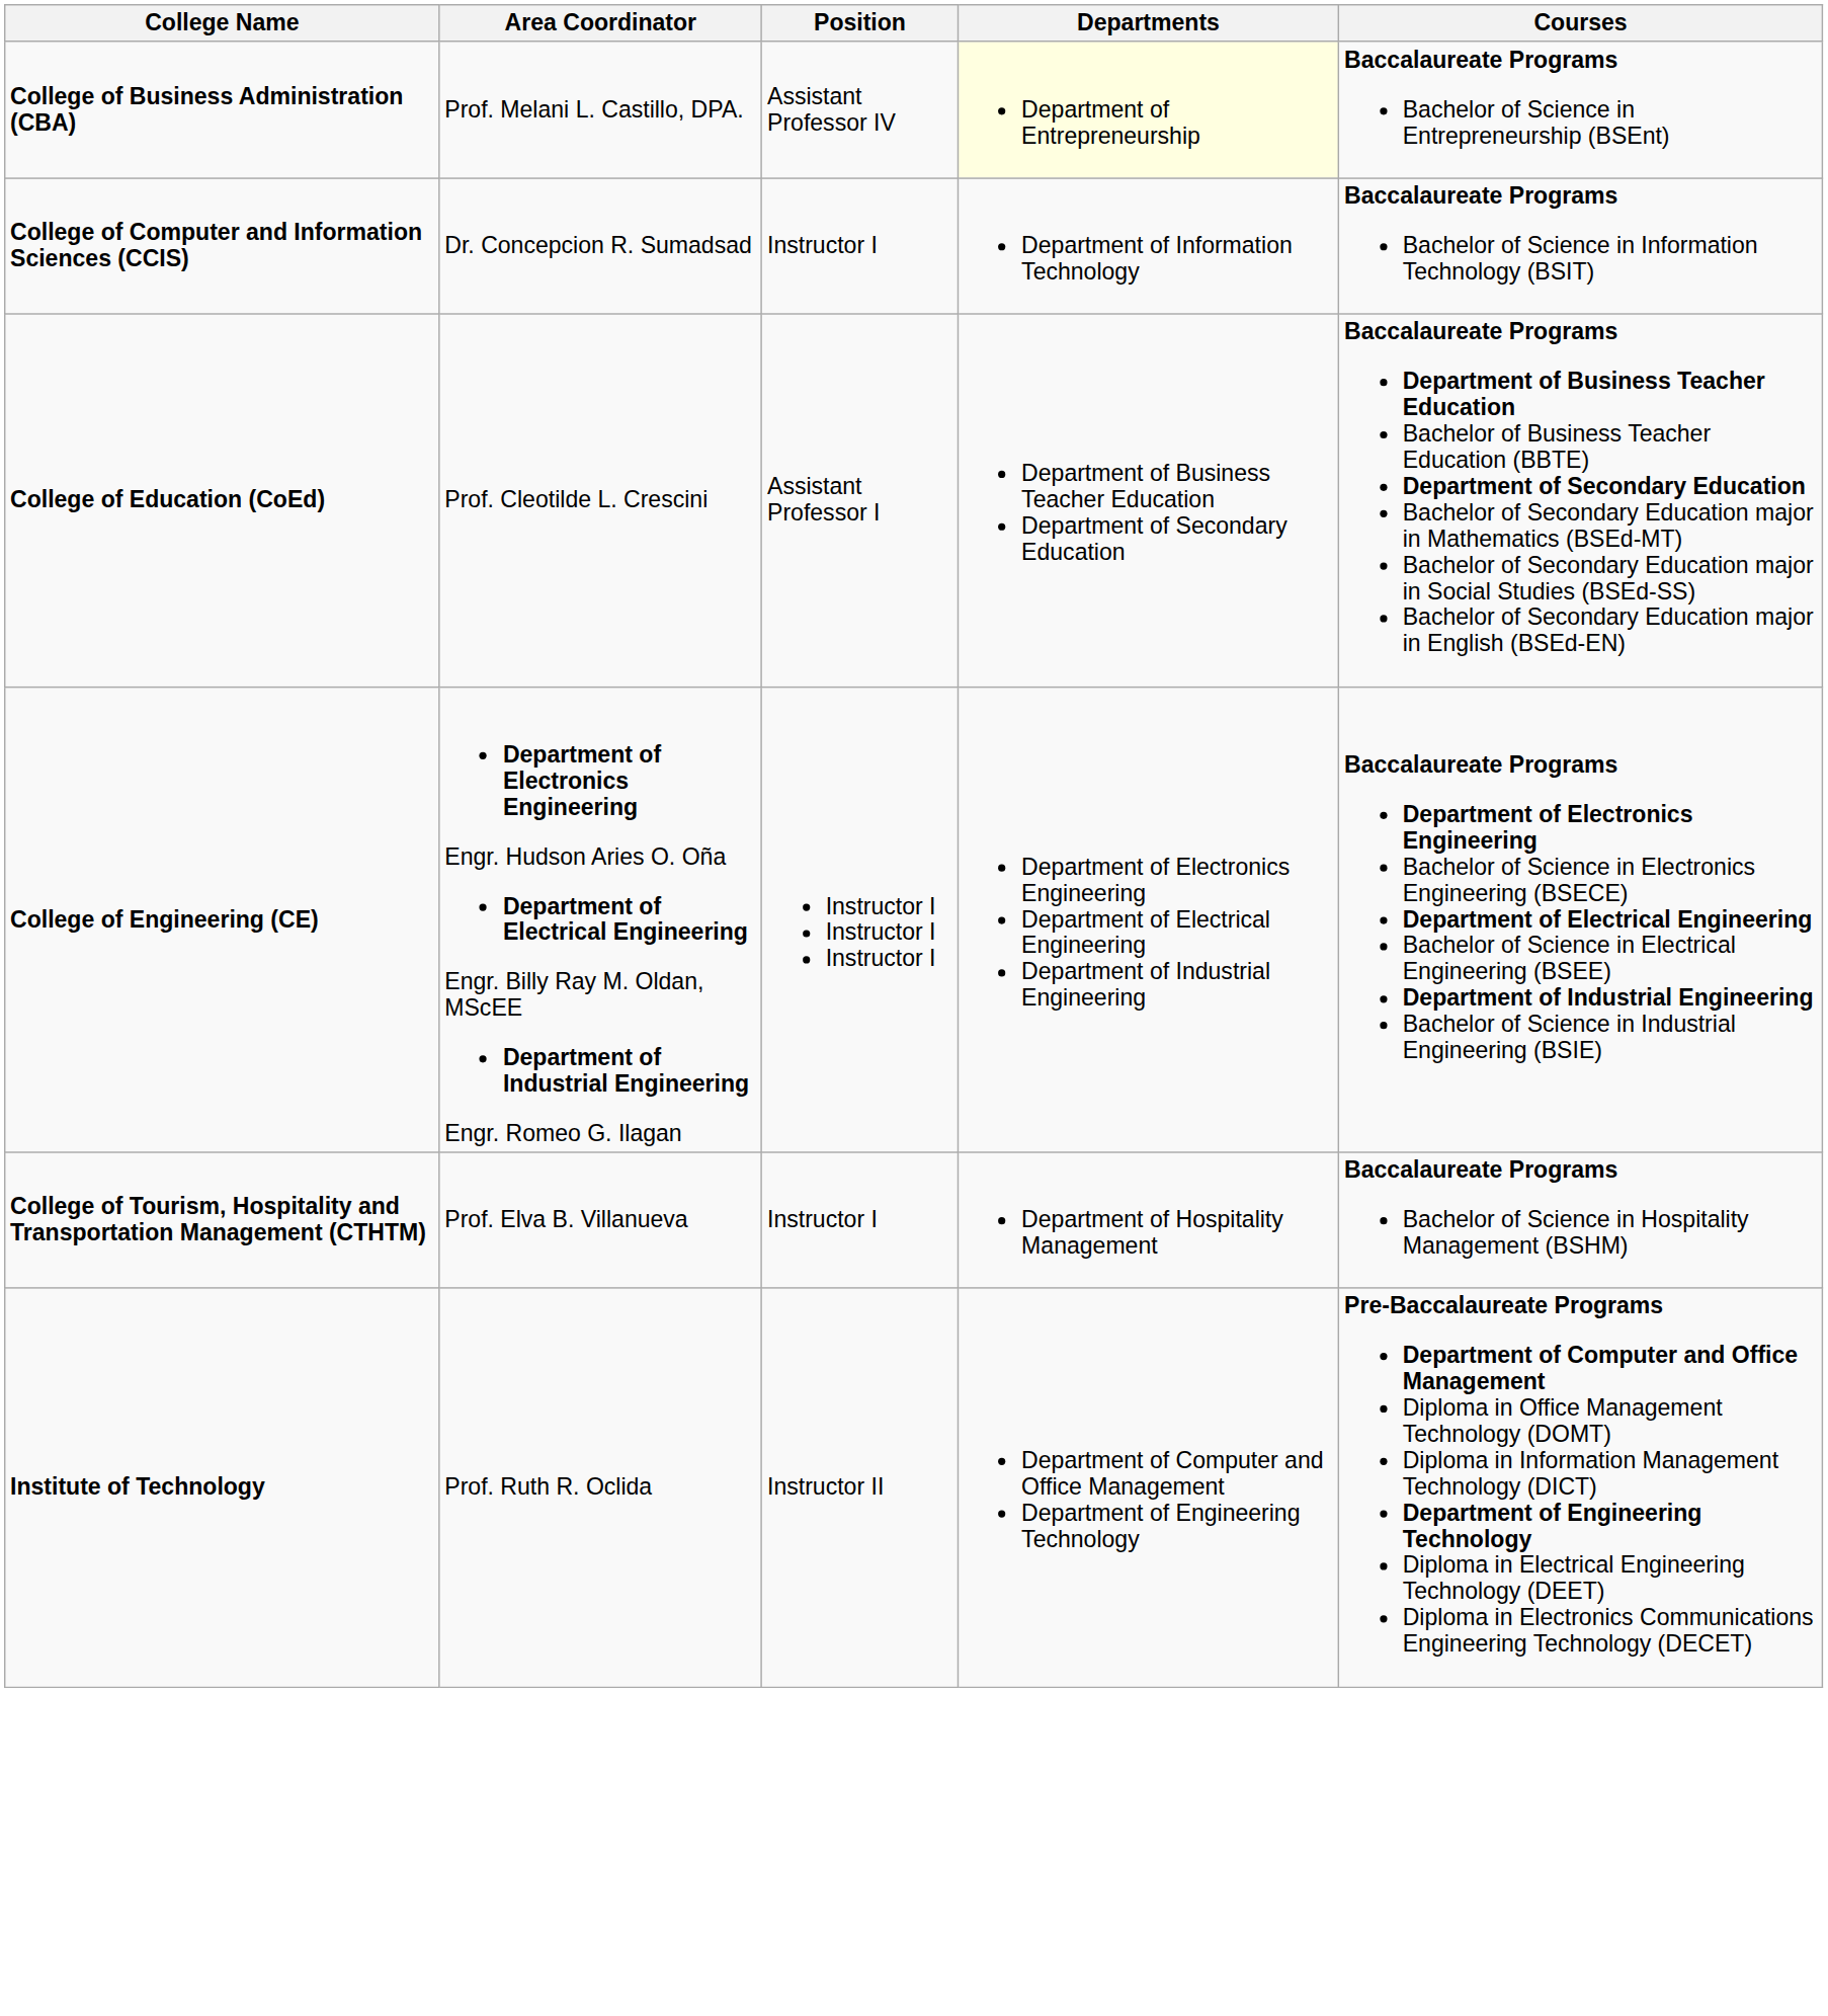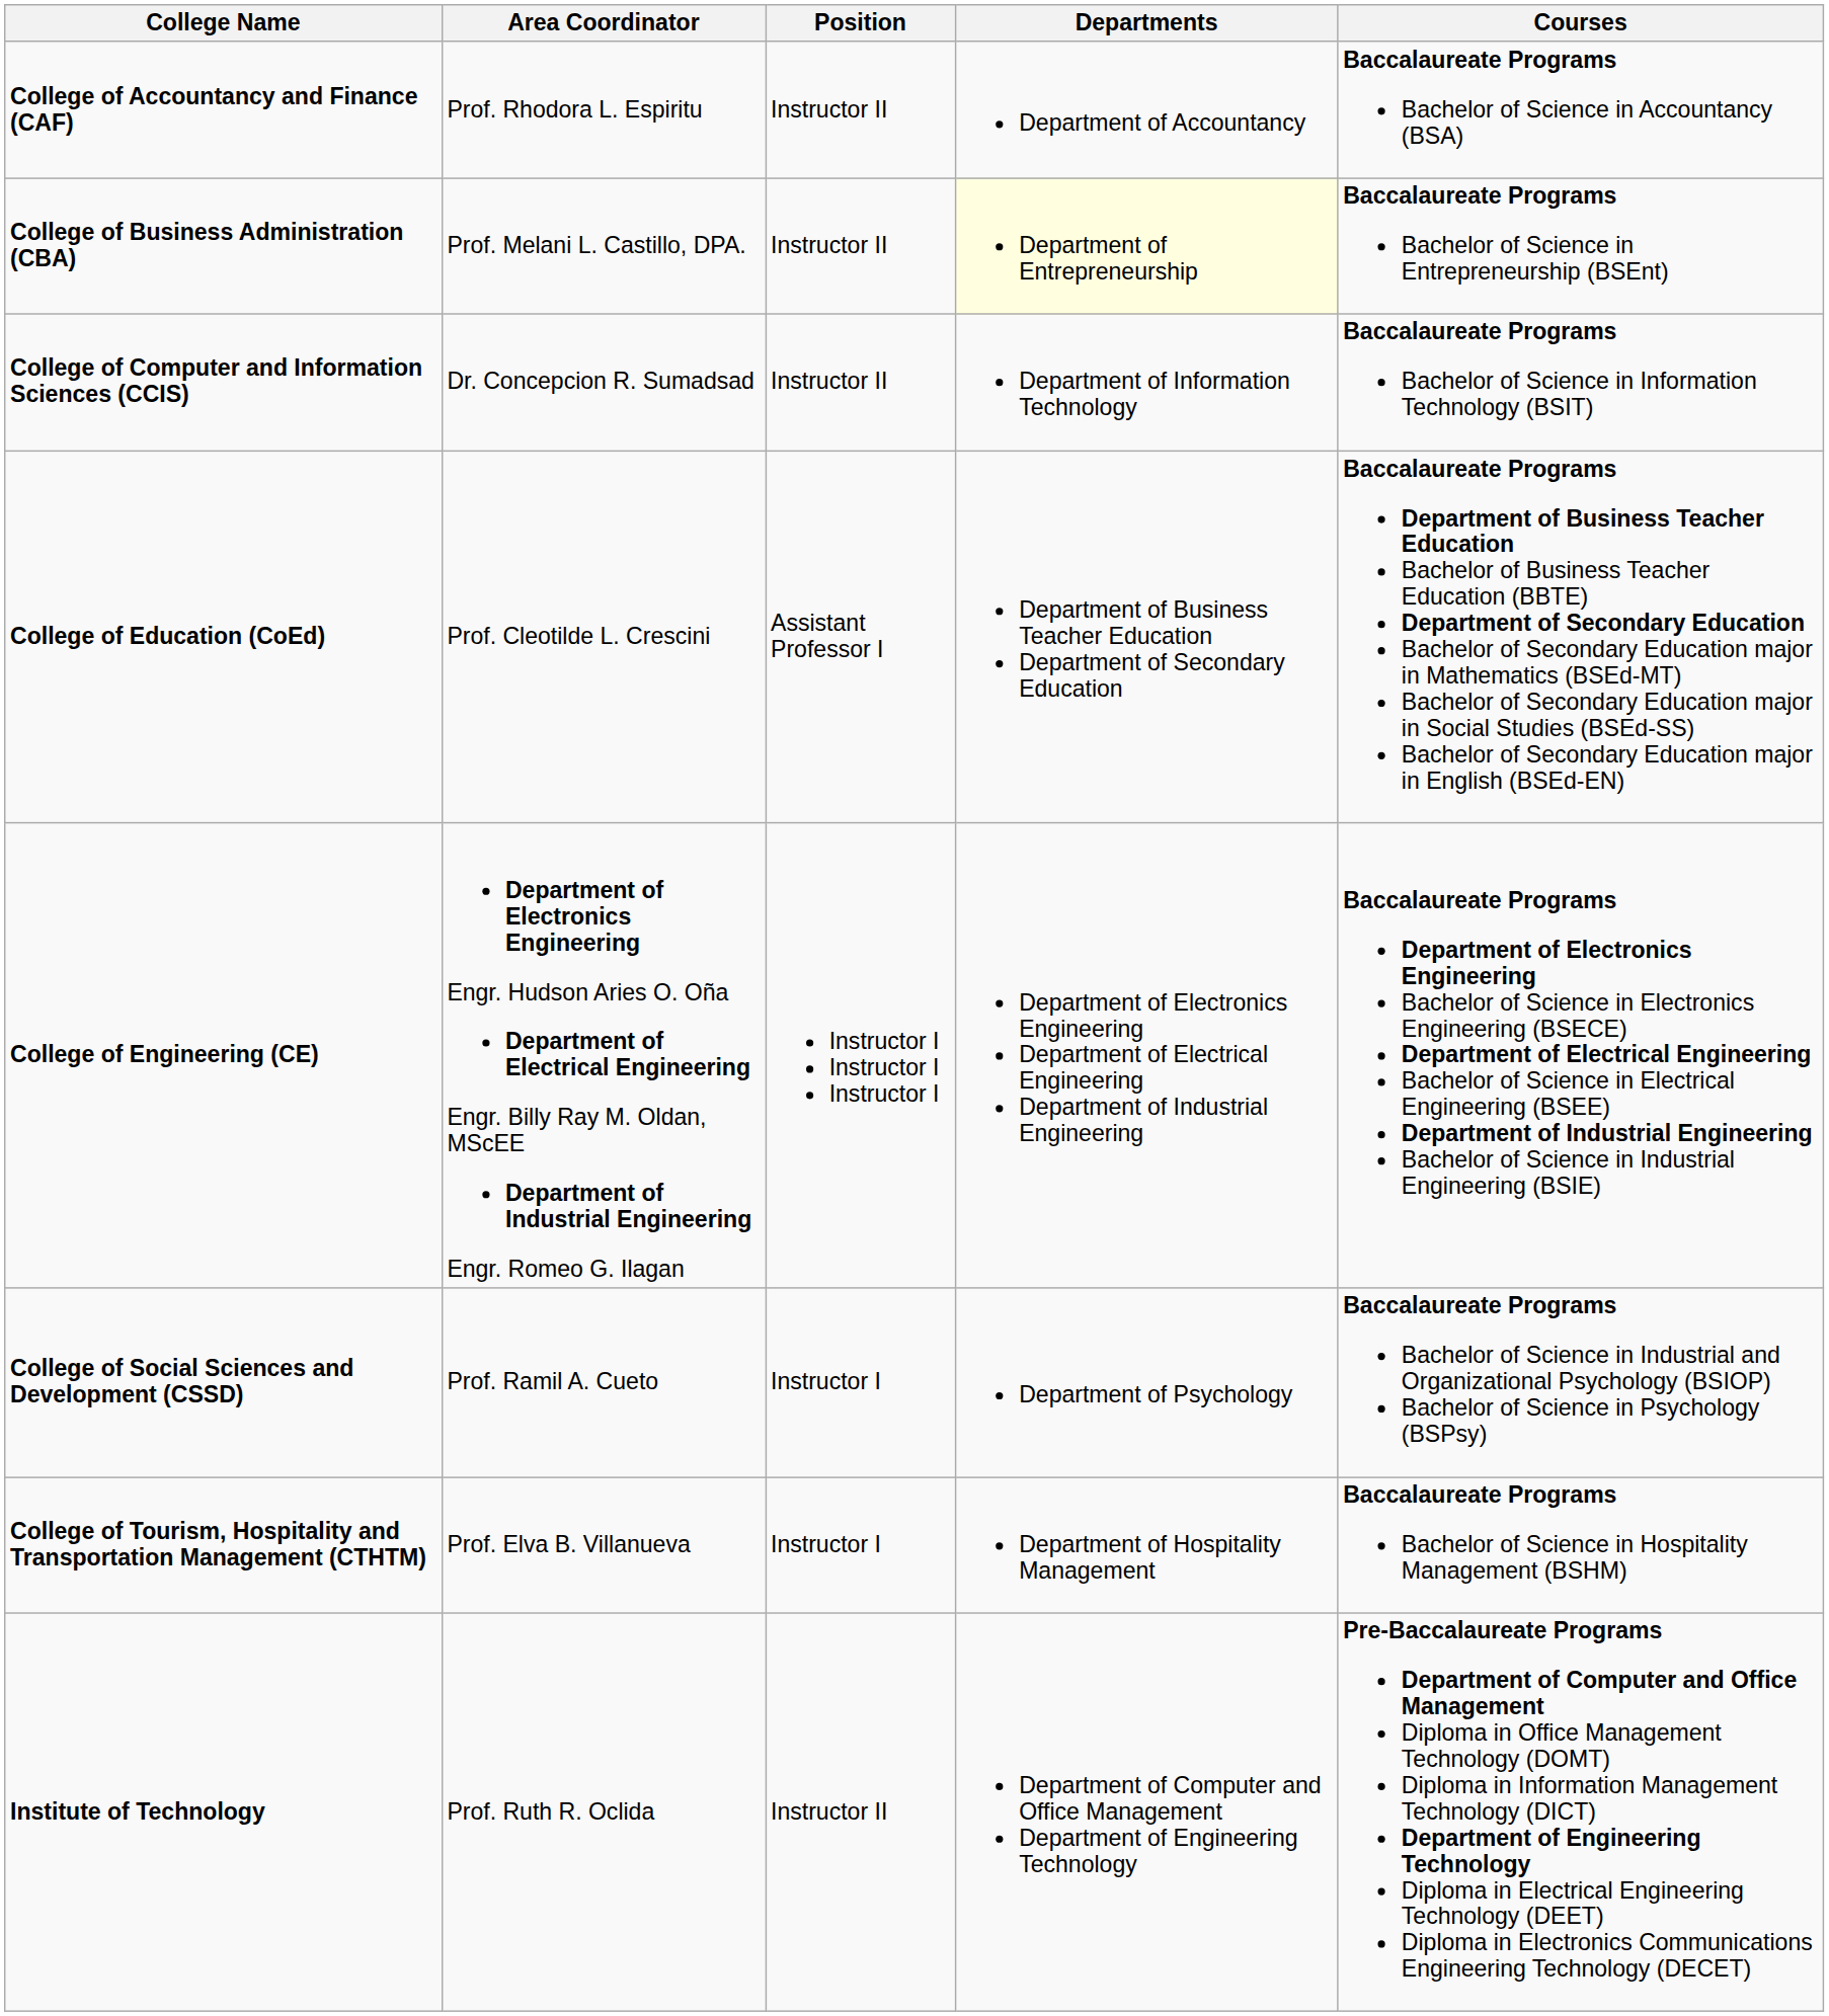+ row: College of Accountancy and Finance (CAF) | Prof. Rhodora L. Espiritu | Instructor II | Department of Accountancy | Baccalaureate Programs Bachelor of Science in Accountancy (BSA)
College of Business Administration (CBA) | Position: Assistant Professor IV -> Instructor II
College of Computer and Information Sciences (CCIS) | Position: Instructor I -> Instructor II
+ row: College of Social Sciences and Development (CSSD) | Prof. Ramil A. Cueto | Instructor I | Department of Psychology | Baccalaureate Programs Bachelor of Science in Industrial and Organizational Psychology (BSIOP) Bachelor of Science in Psychology (BSPsy)
